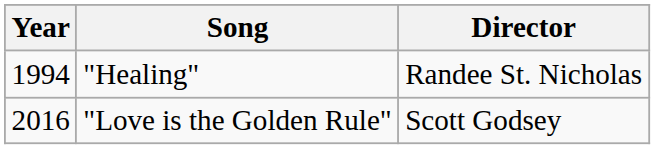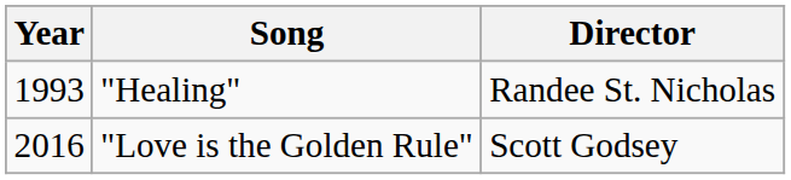"Healing" | Year: 1994 -> 1993
